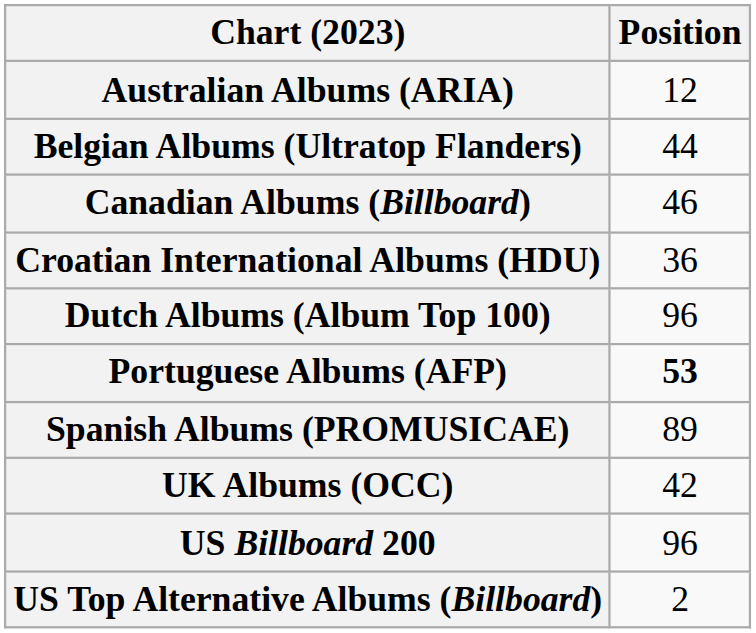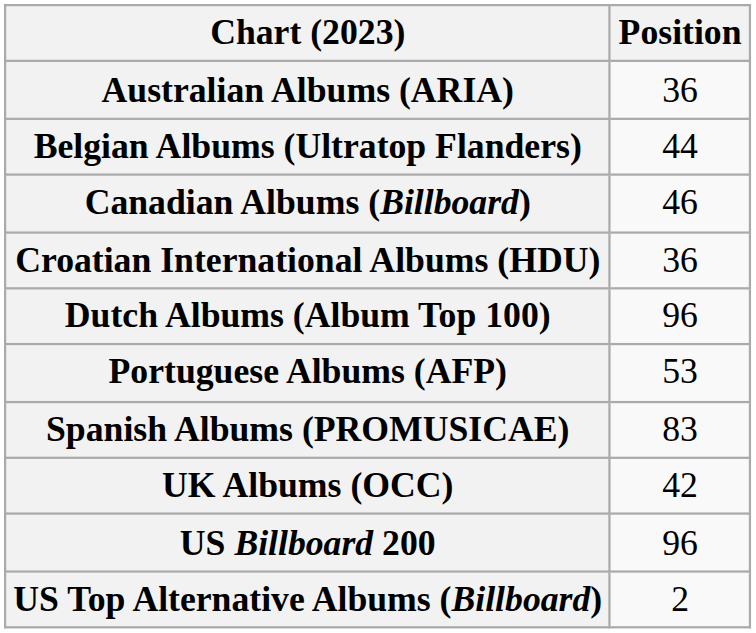Australian Albums (ARIA) | Position: 12 -> 36
Portuguese Albums (AFP) | Position: bold -> normal
Spanish Albums (PROMUSICAE) | Position: 89 -> 83
